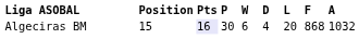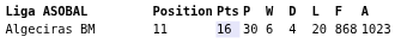Algeciras BM | Position: 15 -> 11
Algeciras BM | A: 1032 -> 1023
